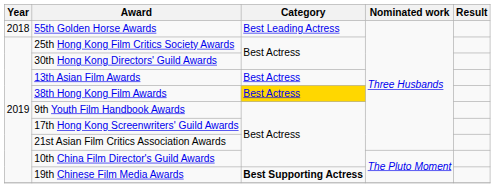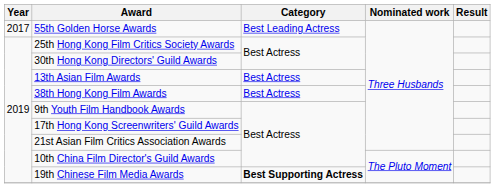55th Golden Horse Awards | Year: 2018 -> 2017
38th Hong Kong Film Awards | Category: gold background -> no background
